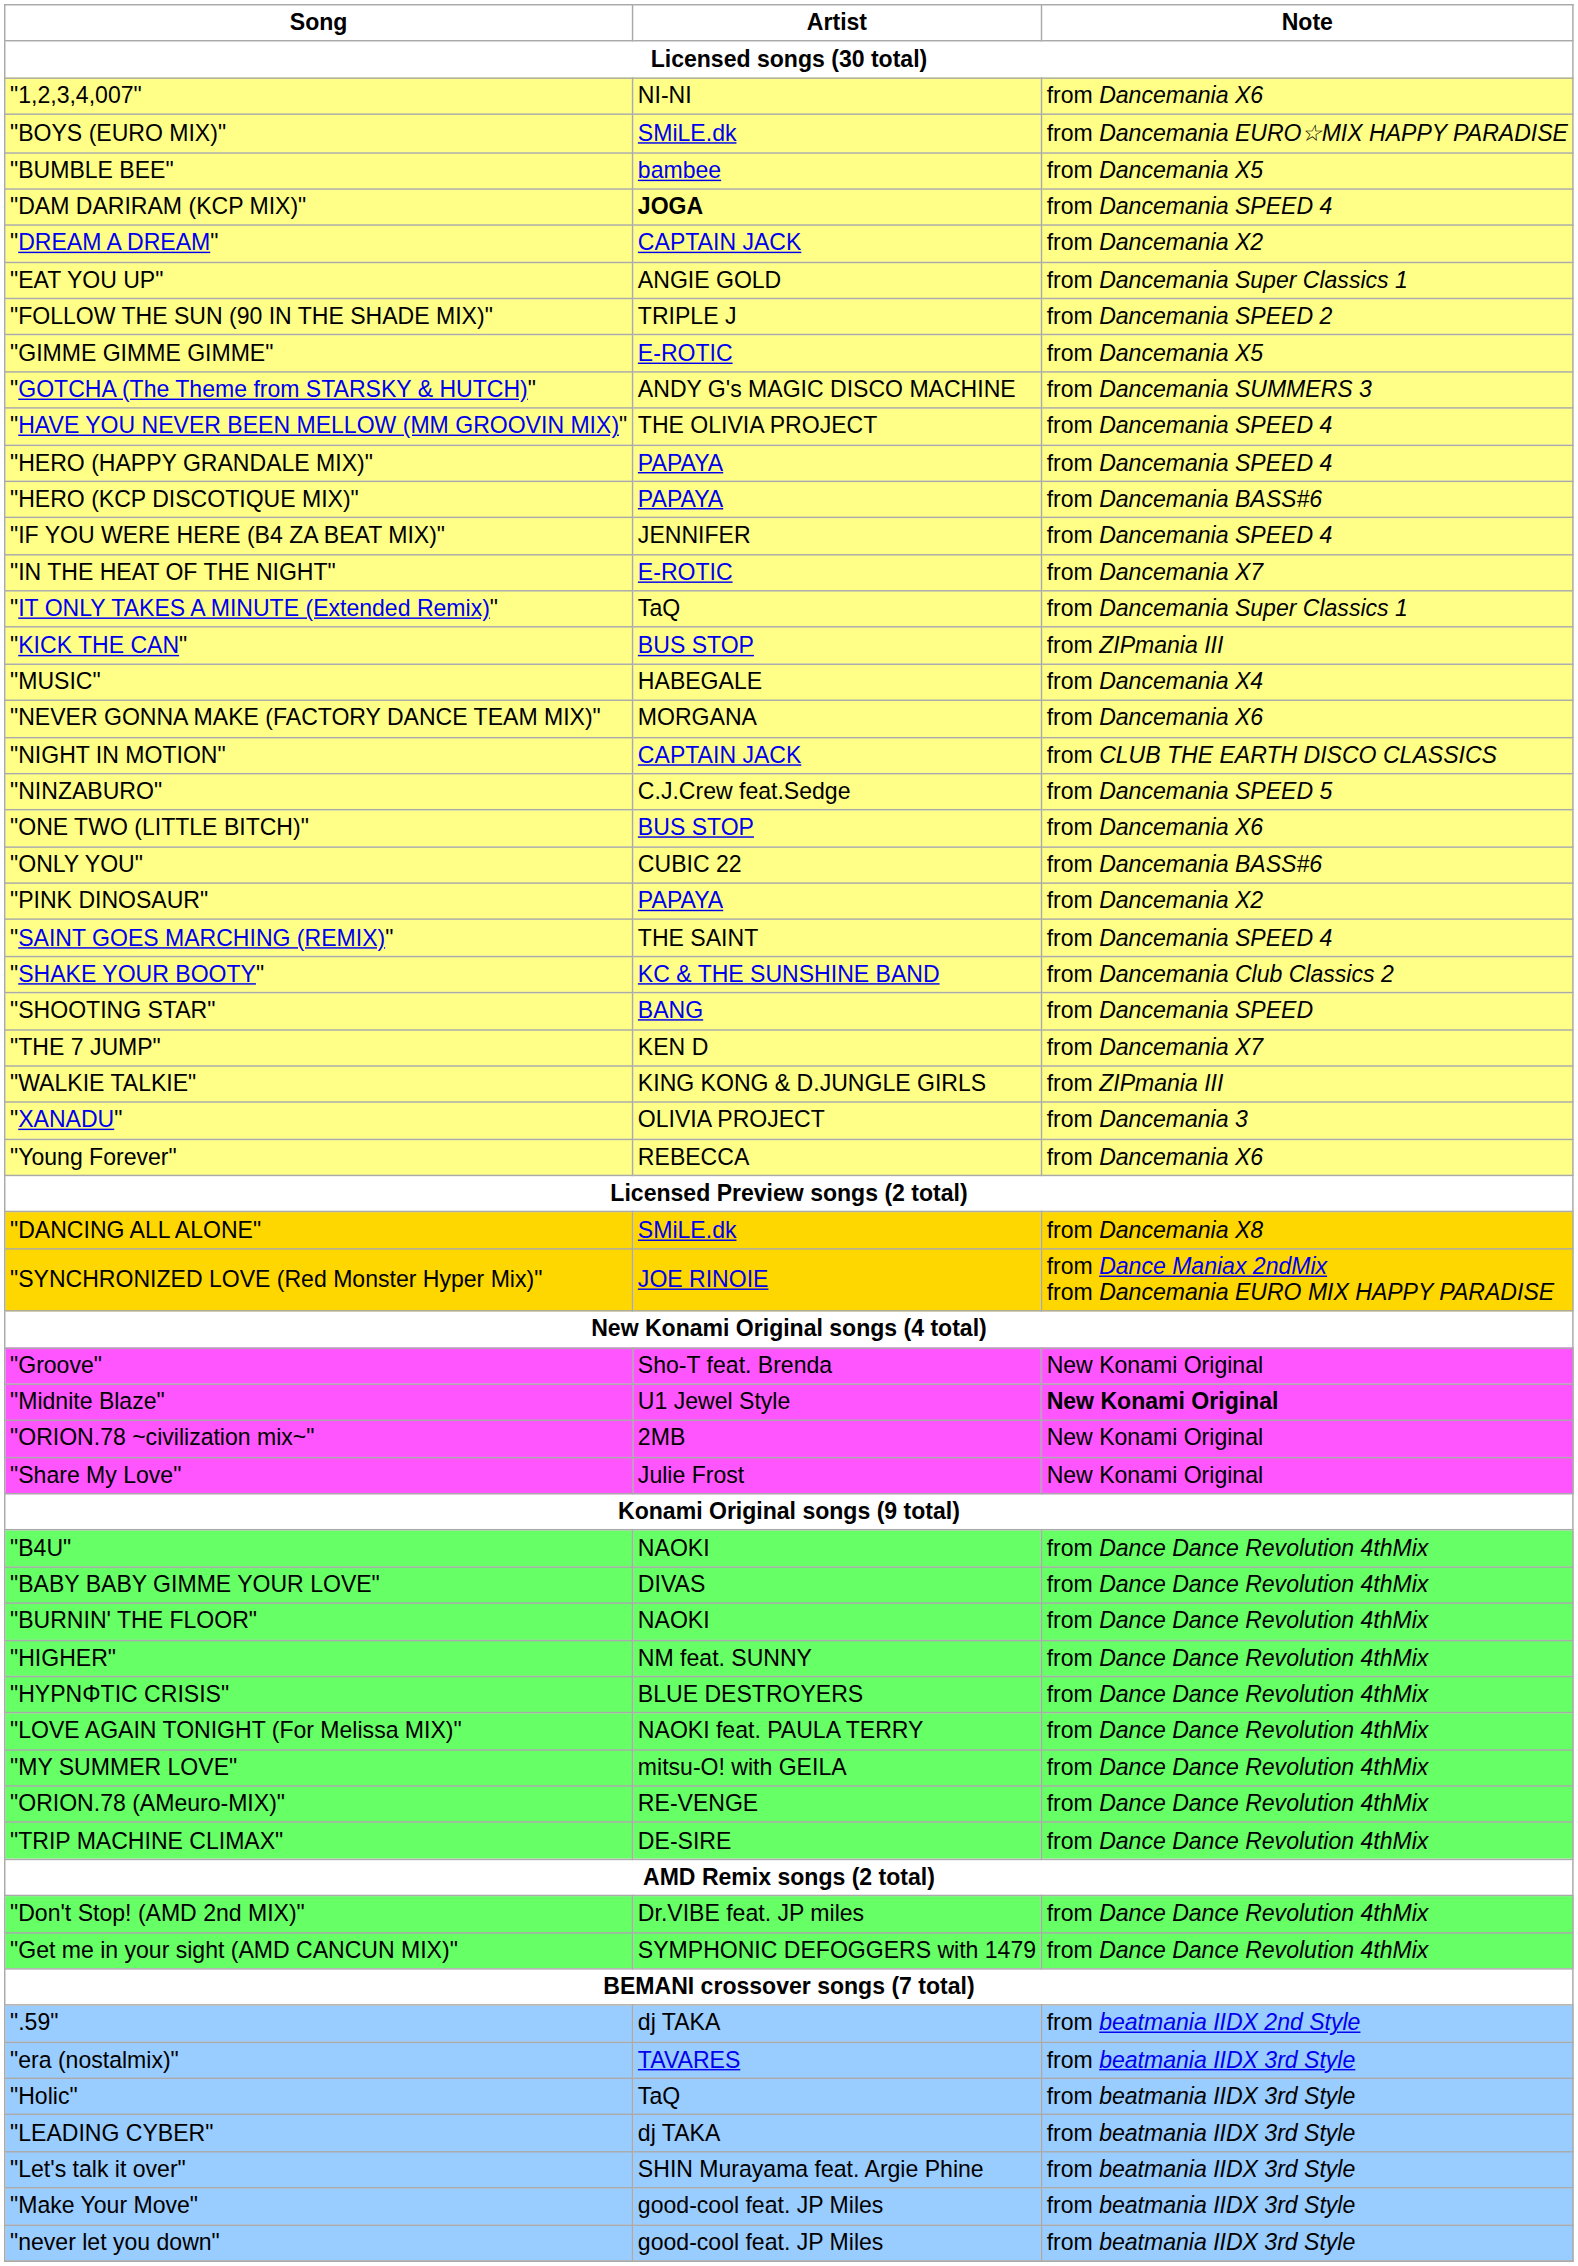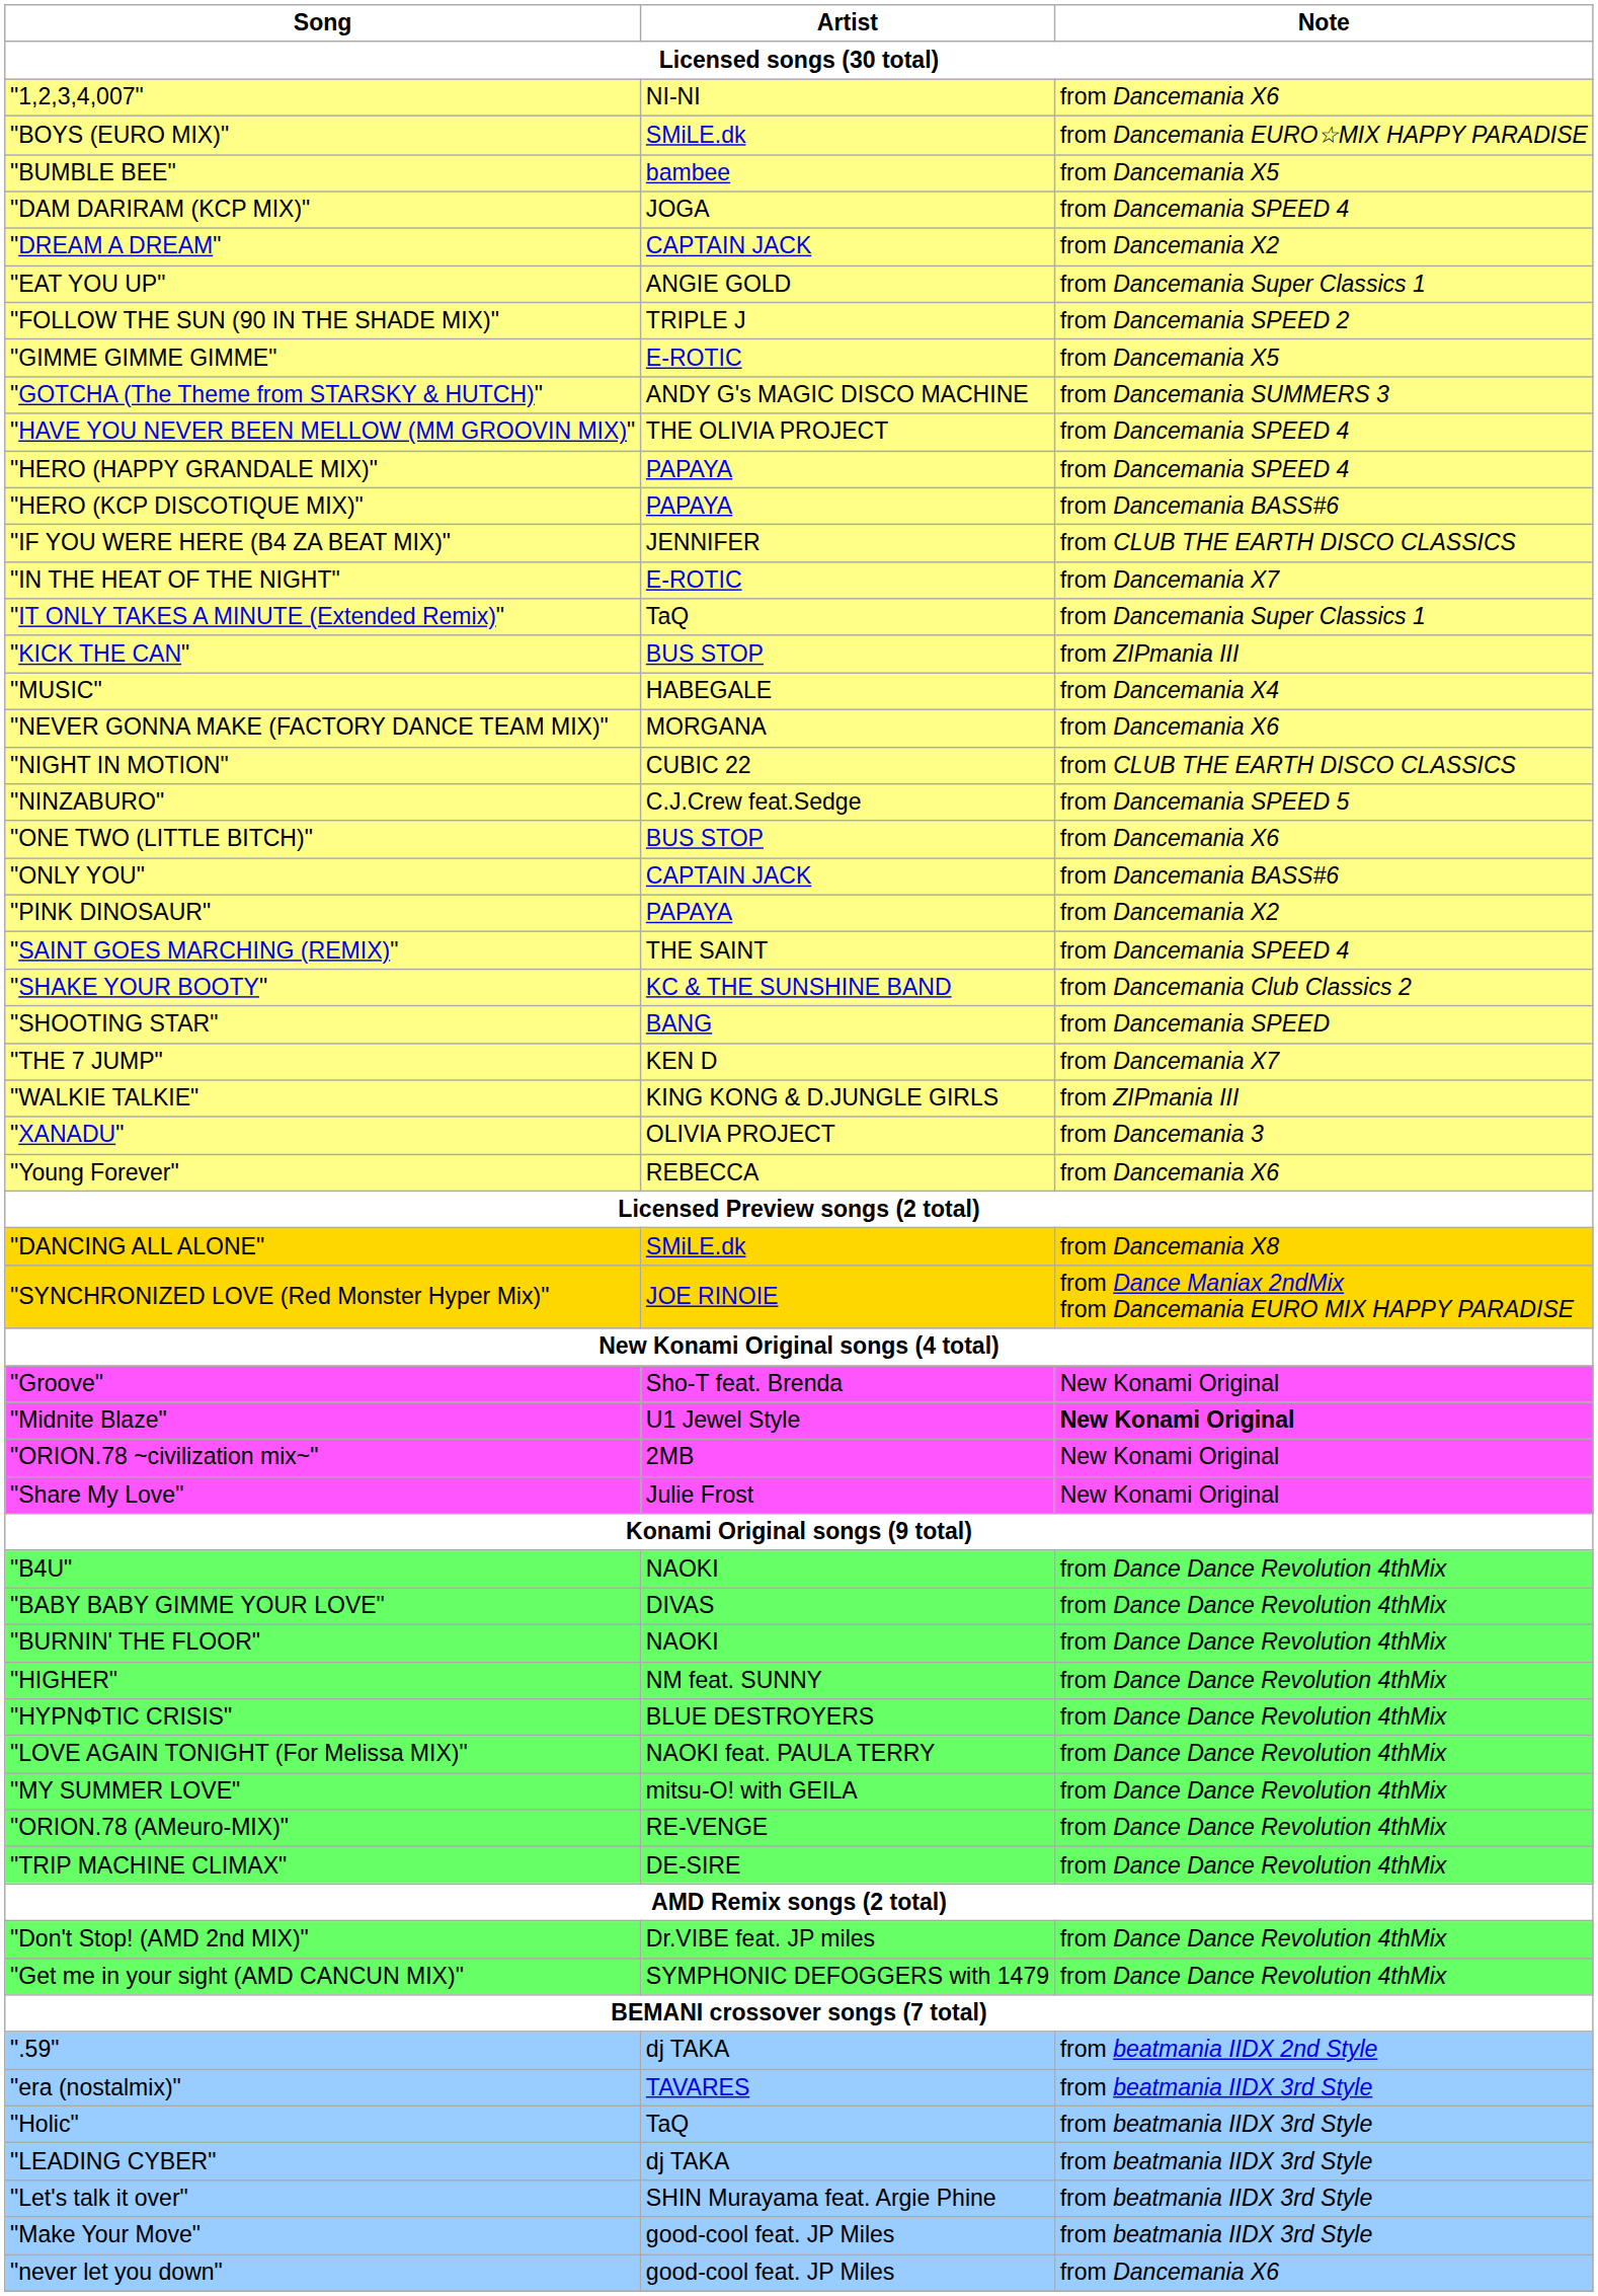"DAM DARIRAM (KCP MIX)" | Artist: bold -> normal
"IF YOU WERE HERE (B4 ZA BEAT MIX)" | Note: from Dancemania SPEED 4 -> from CLUB THE EARTH DISCO CLASSICS
"NIGHT IN MOTION" | Artist: CAPTAIN JACK -> CUBIC 22
"ONLY YOU" | Artist: CUBIC 22 -> CAPTAIN JACK
"never let you down" | Note: from beatmania IIDX 3rd Style -> from Dancemania X6
